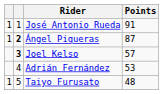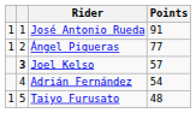Ángel Piqueras | column 2: bold -> normal
Ángel Piqueras | Points: 87 -> 77
Adrián Fernández | Points: 53 -> 54
